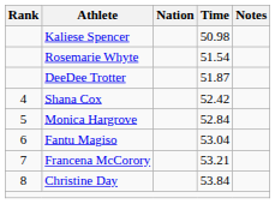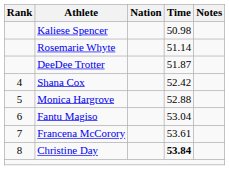Rosemarie Whyte | Time: 51.54 -> 51.14
Monica Hargrove | Time: 52.84 -> 52.88
Francena McCorory | Time: 53.21 -> 53.61
Christine Day | Time: normal -> bold
